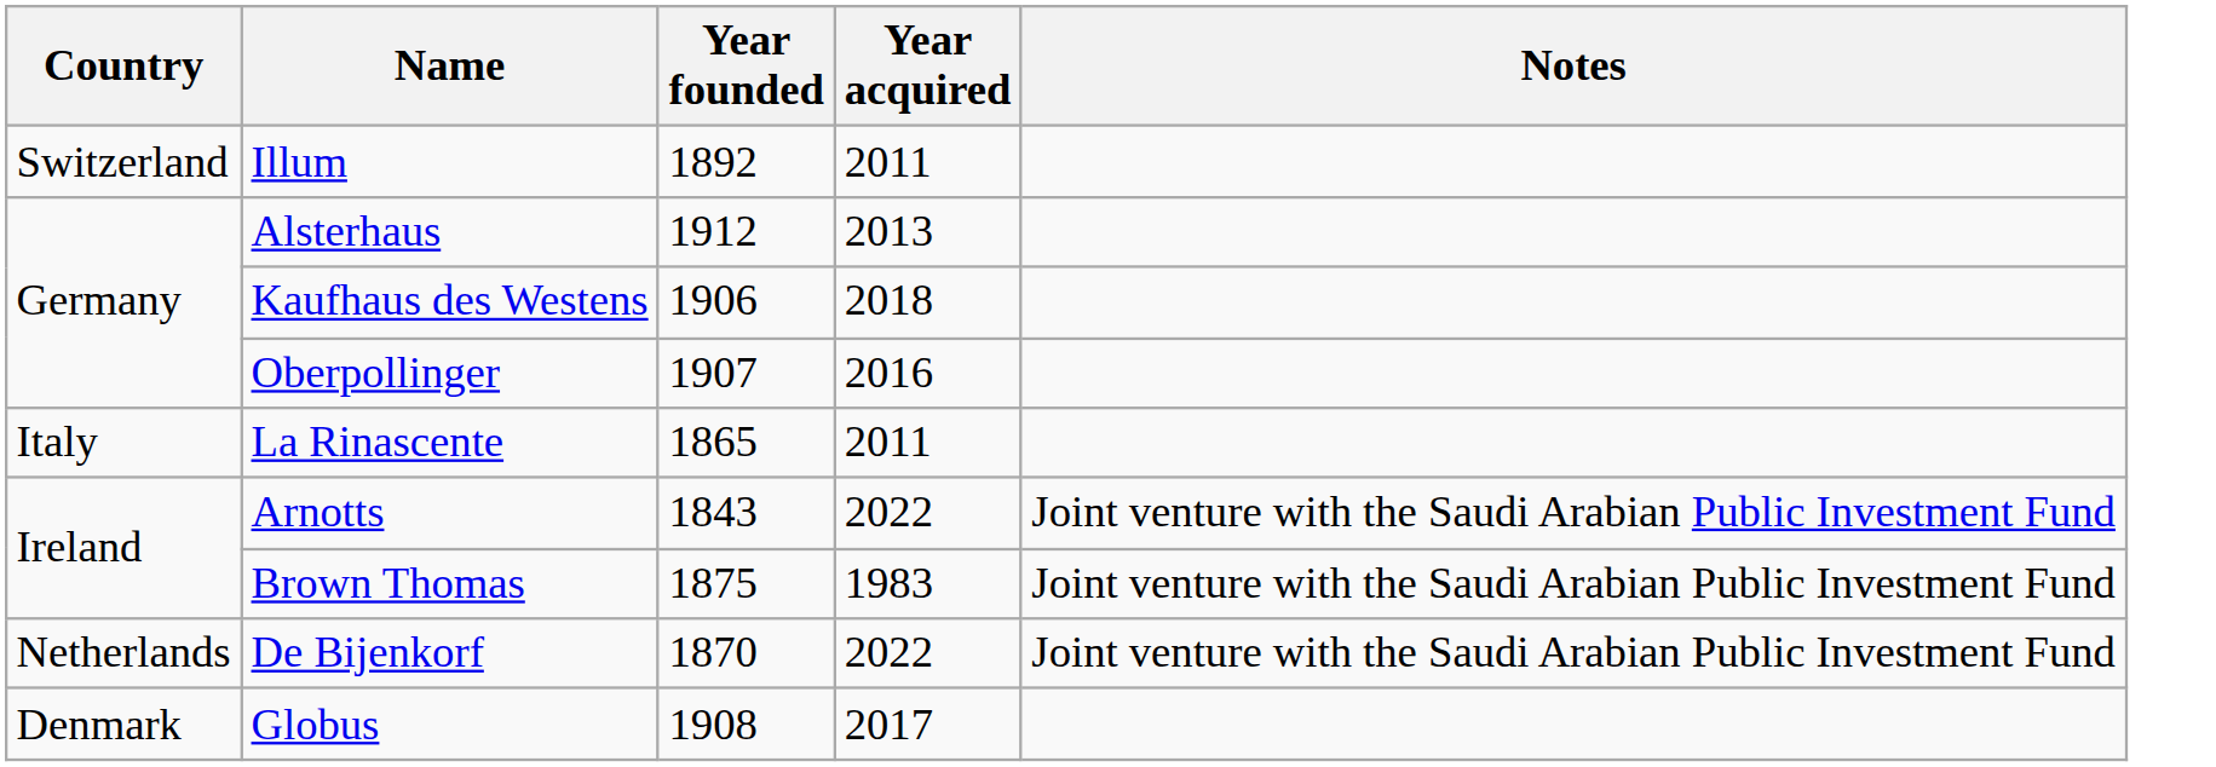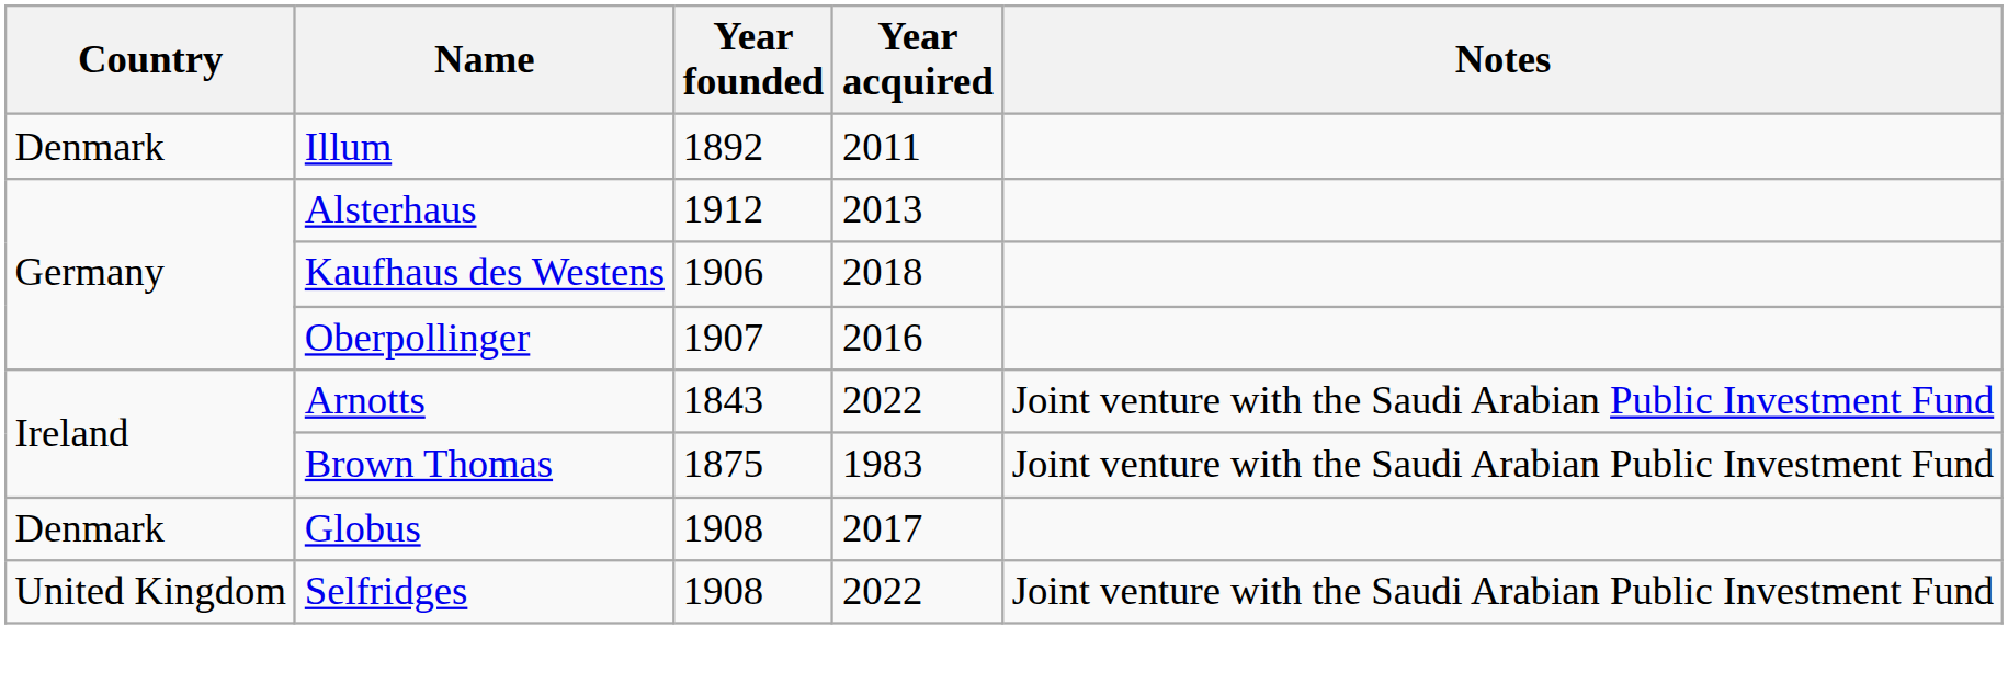Illum | Country: Switzerland -> Denmark
- row: Italy | La Rinascente | 1865 | 2011
- row: Netherlands | De Bijenkorf | 1870 | 2022 | Joint venture with the Saudi Arabian Public Investment Fund
+ row: United Kingdom | Selfridges | 1908 | 2022 | Joint venture with the Saudi Arabian Public Investment Fund
